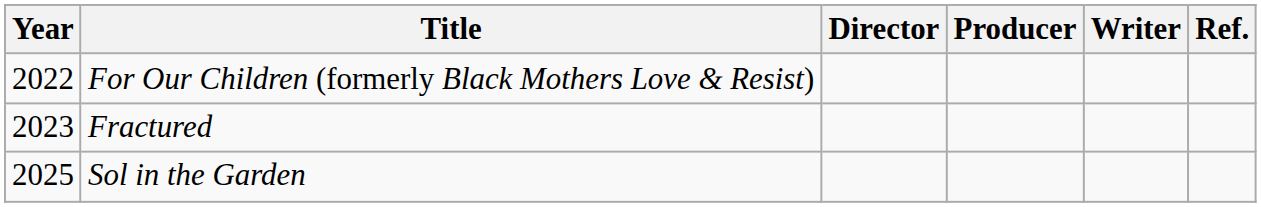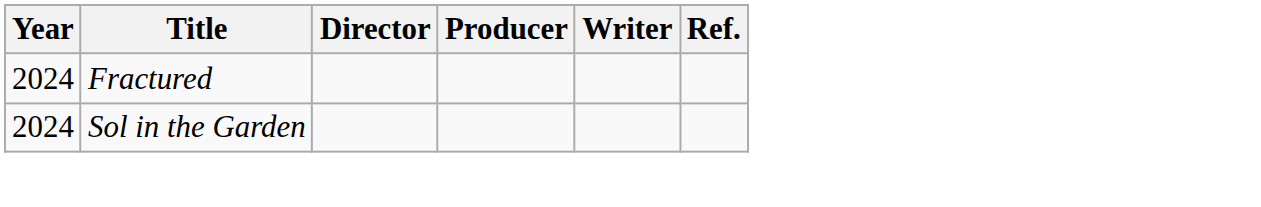- row: 2022 | For Our Children (formerly Black Mothers Love & Resist)
Fractured | Year: 2023 -> 2024
Sol in the Garden | Year: 2025 -> 2024
